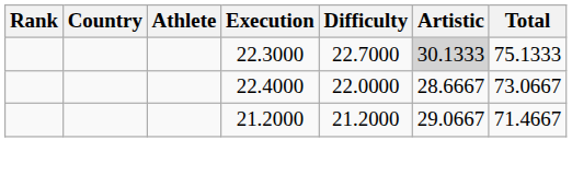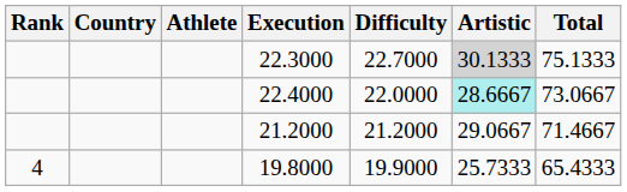22.4000 | Artistic: no background -> paleturquoise background
+ row: 4 | 19.8000 | 19.9000 | 25.7333 | 65.4333
